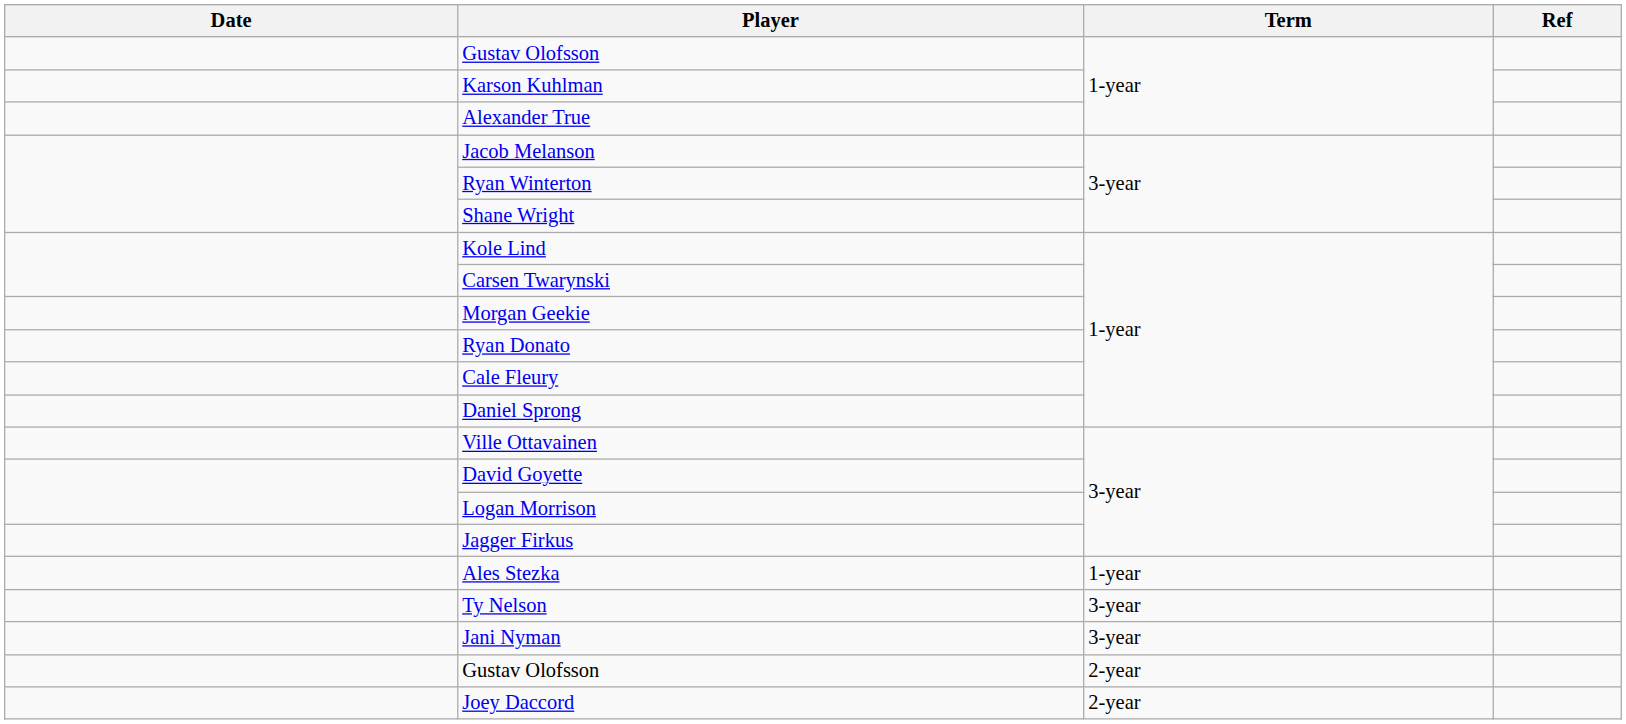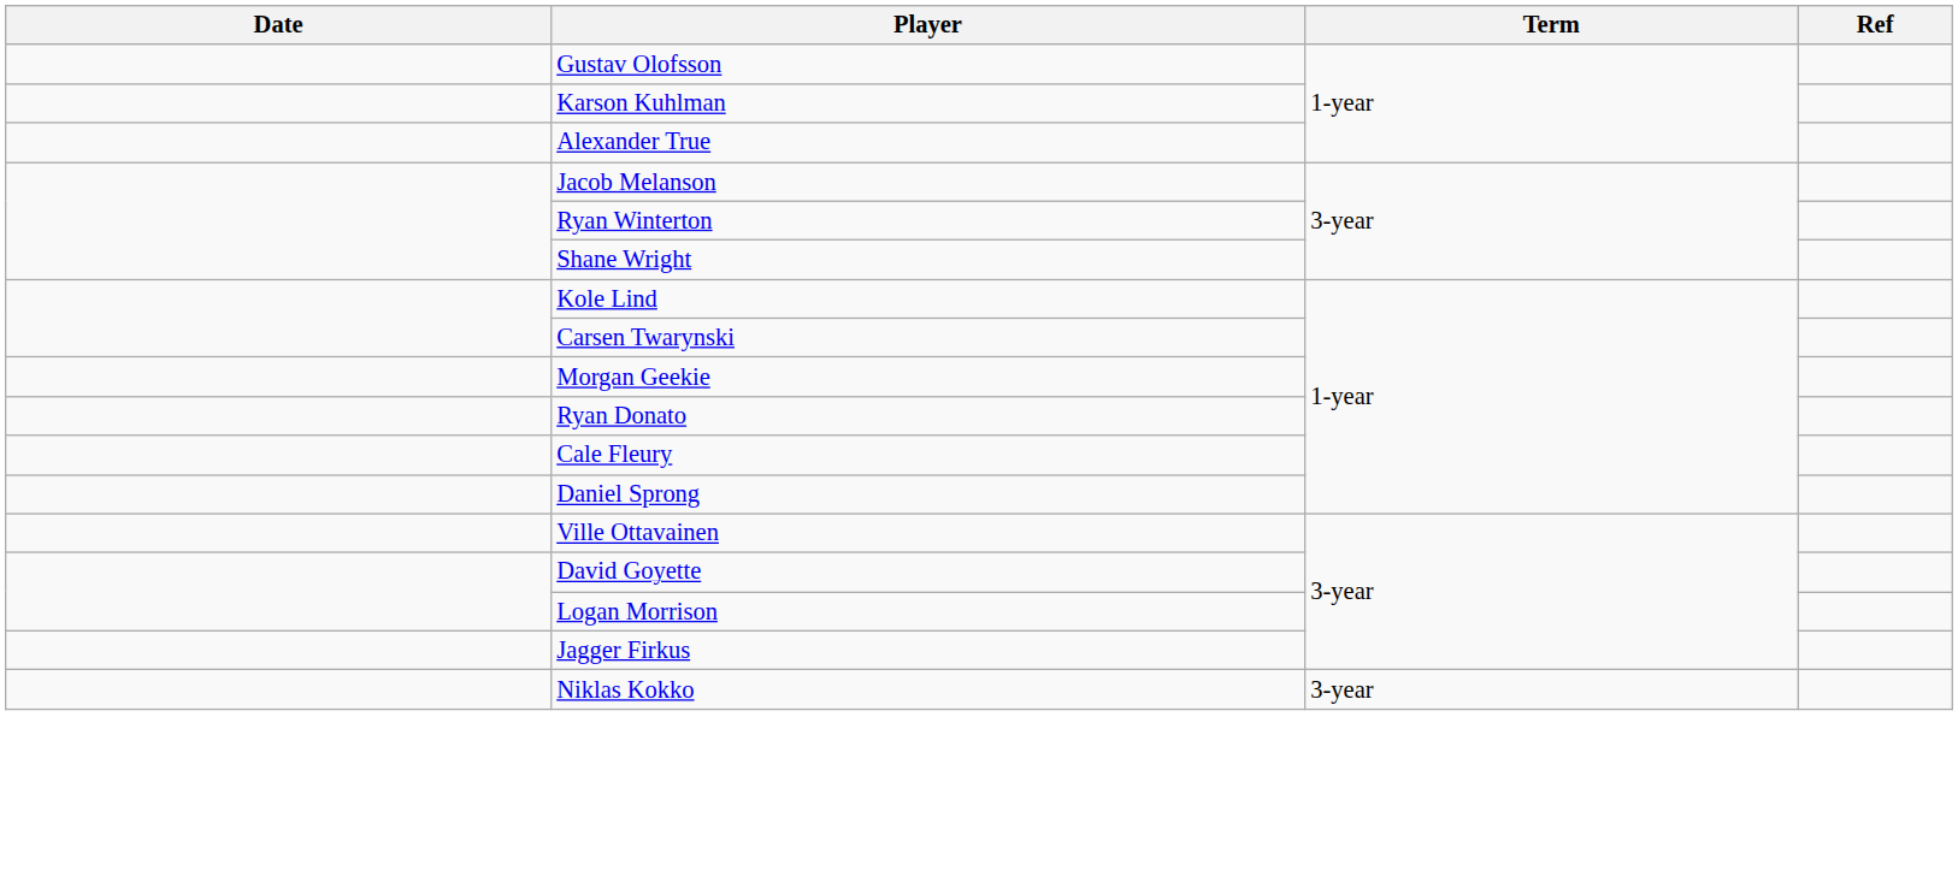- row: Ales Stezka | 1-year
+ row: Niklas Kokko | 3-year
- row: Ty Nelson | 3-year
- row: Jani Nyman | 3-year
- row: Gustav Olofsson | 2-year
- row: Joey Daccord | 2-year
